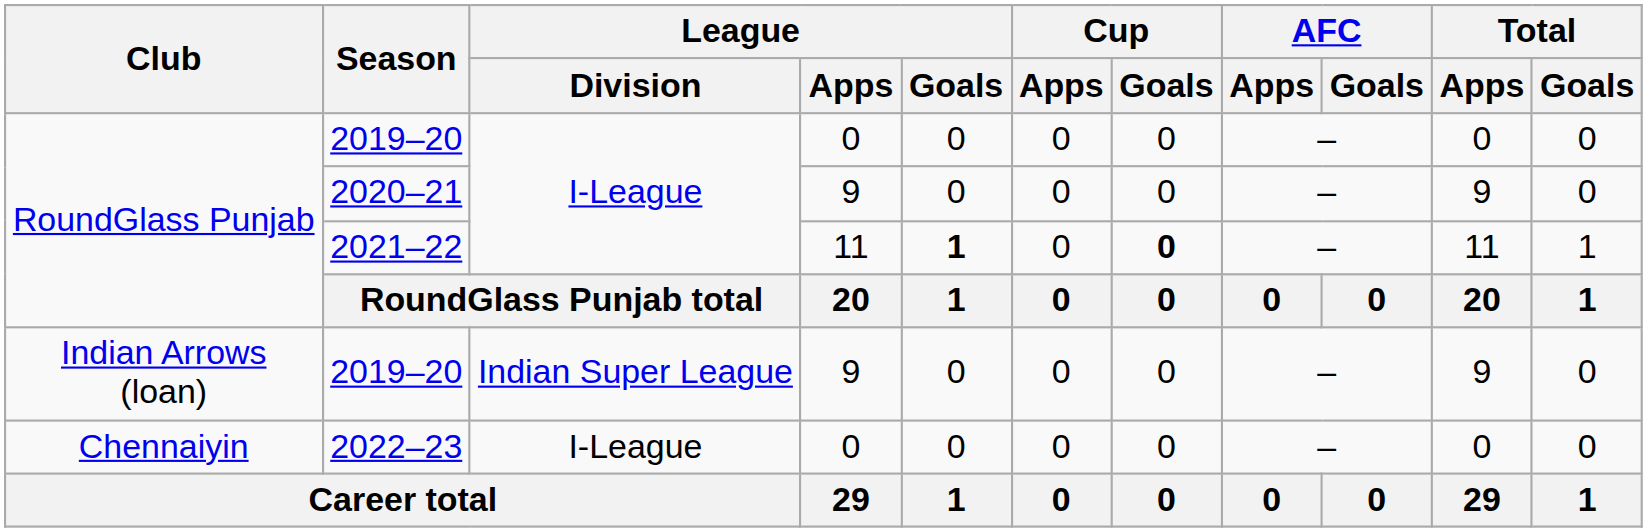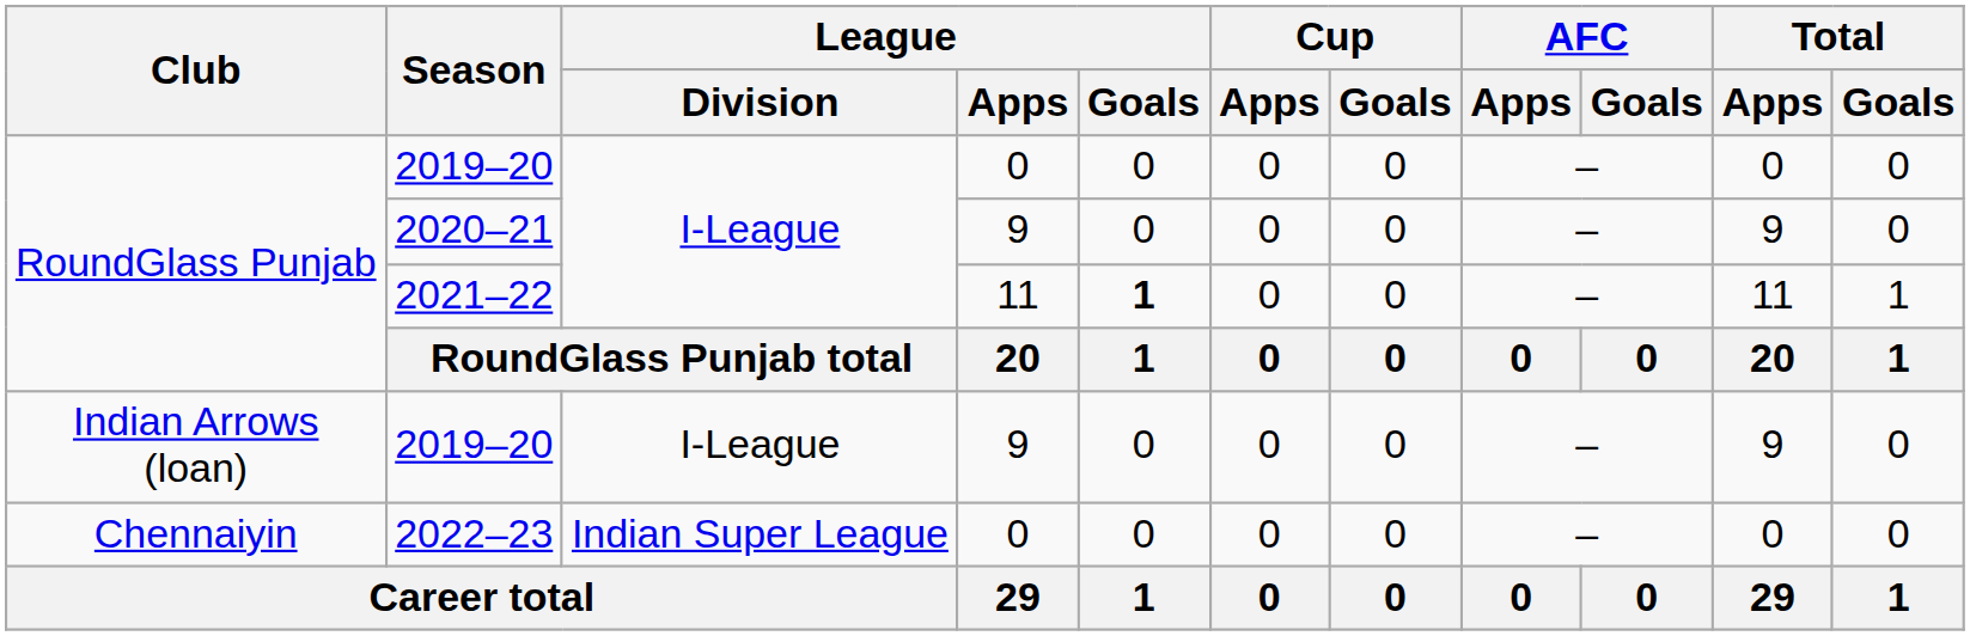2021–22 | Cup / Goals: bold -> normal
Indian Arrows (loan) / 2019–20 | League / Division: Indian Super League -> I-League
2022–23 | League / Division: I-League -> Indian Super League
